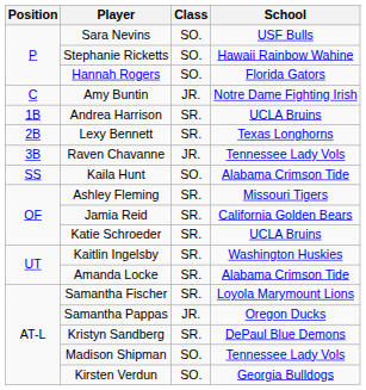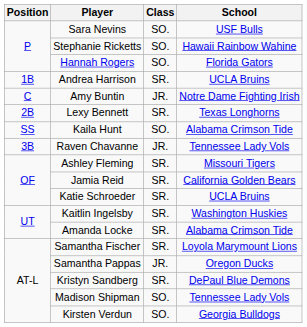rows swapped: Amy Buntin <-> Andrea Harrison
rows swapped: Raven Chavanne <-> Kaila Hunt
